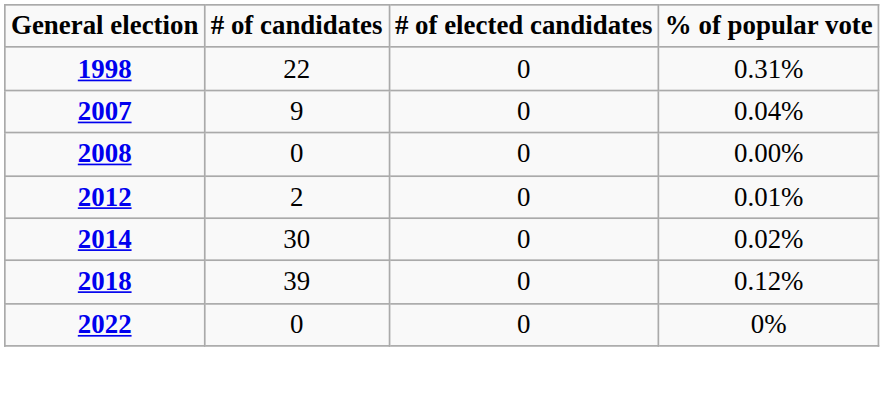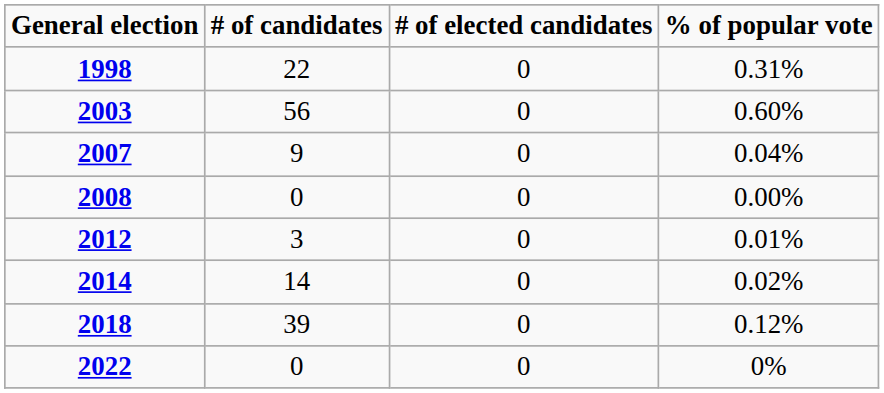+ row: 2003 | 56 | 0 | 0.60%
2012 | # of candidates: 2 -> 3
2014 | # of candidates: 30 -> 14
